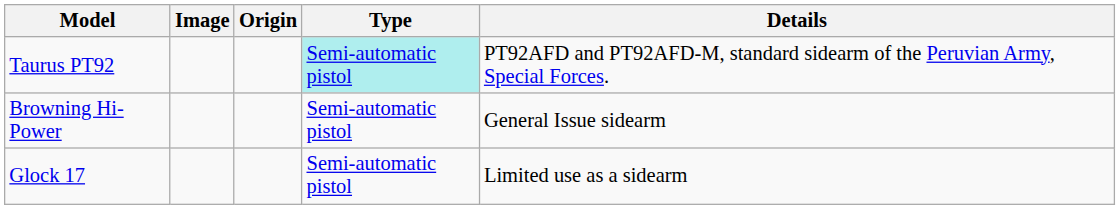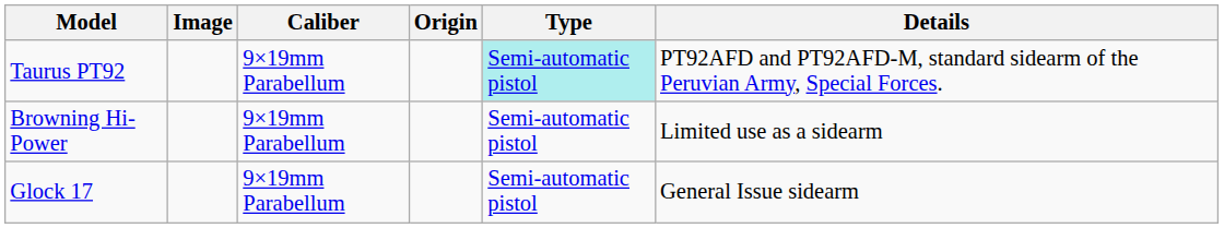+ column: Caliber | 9×19mm Parabellum | 9×19mm Parabellum | 9×19mm Parabellum
Browning Hi-Power | Details: General Issue sidearm -> Limited use as a sidearm
Glock 17 | Details: Limited use as a sidearm -> General Issue sidearm
